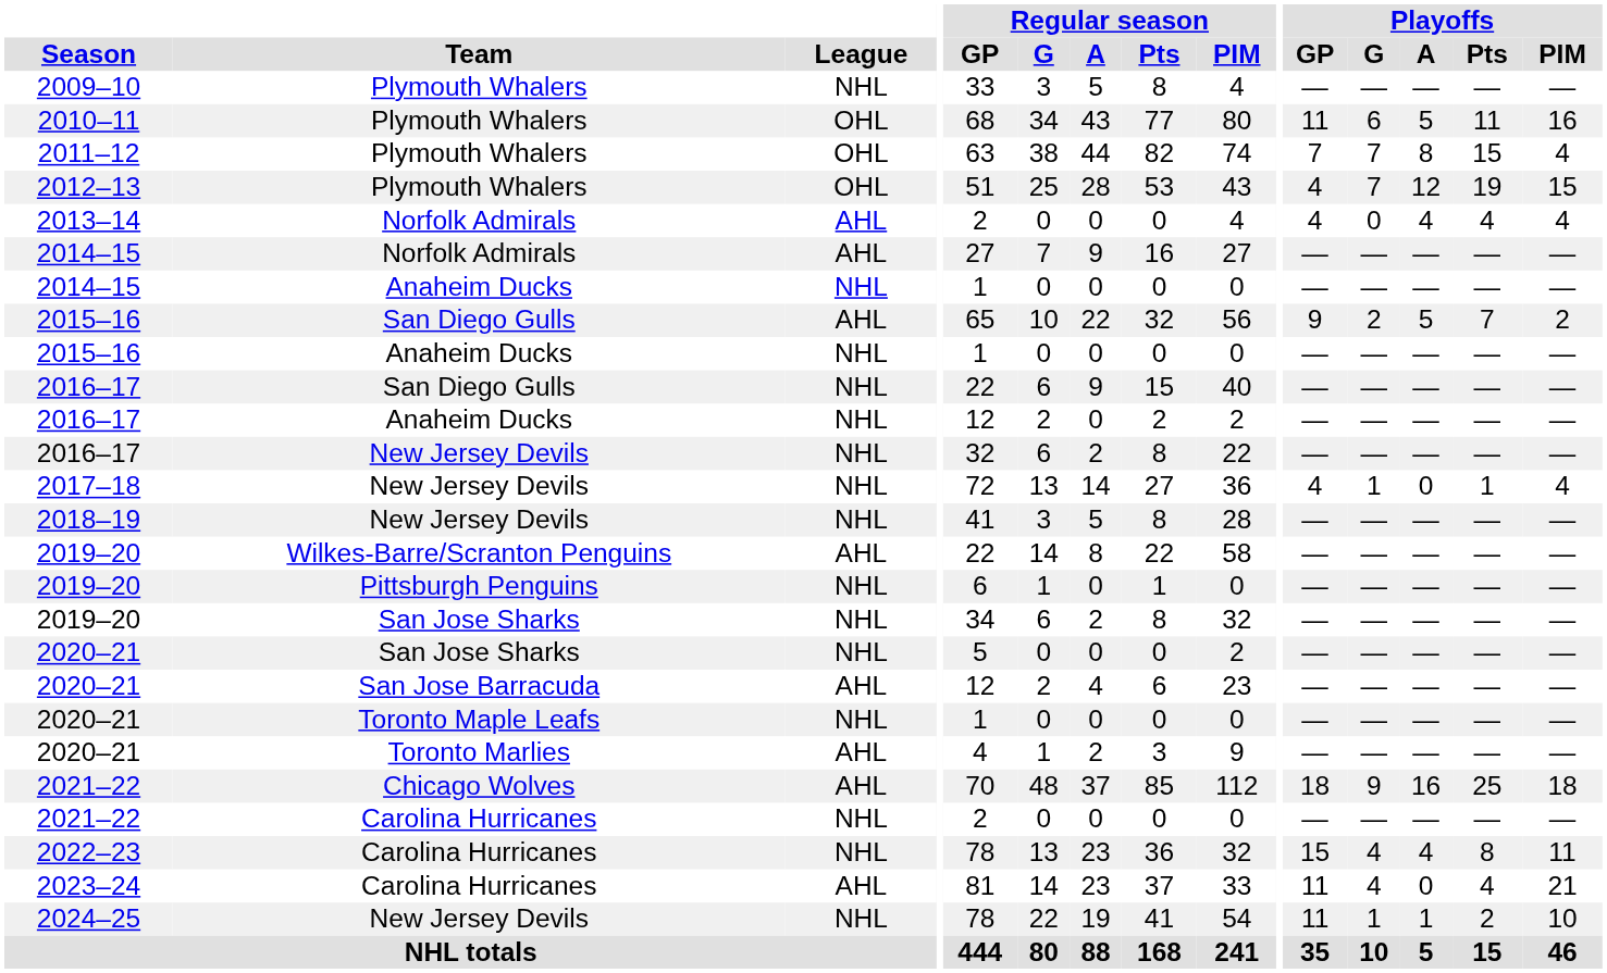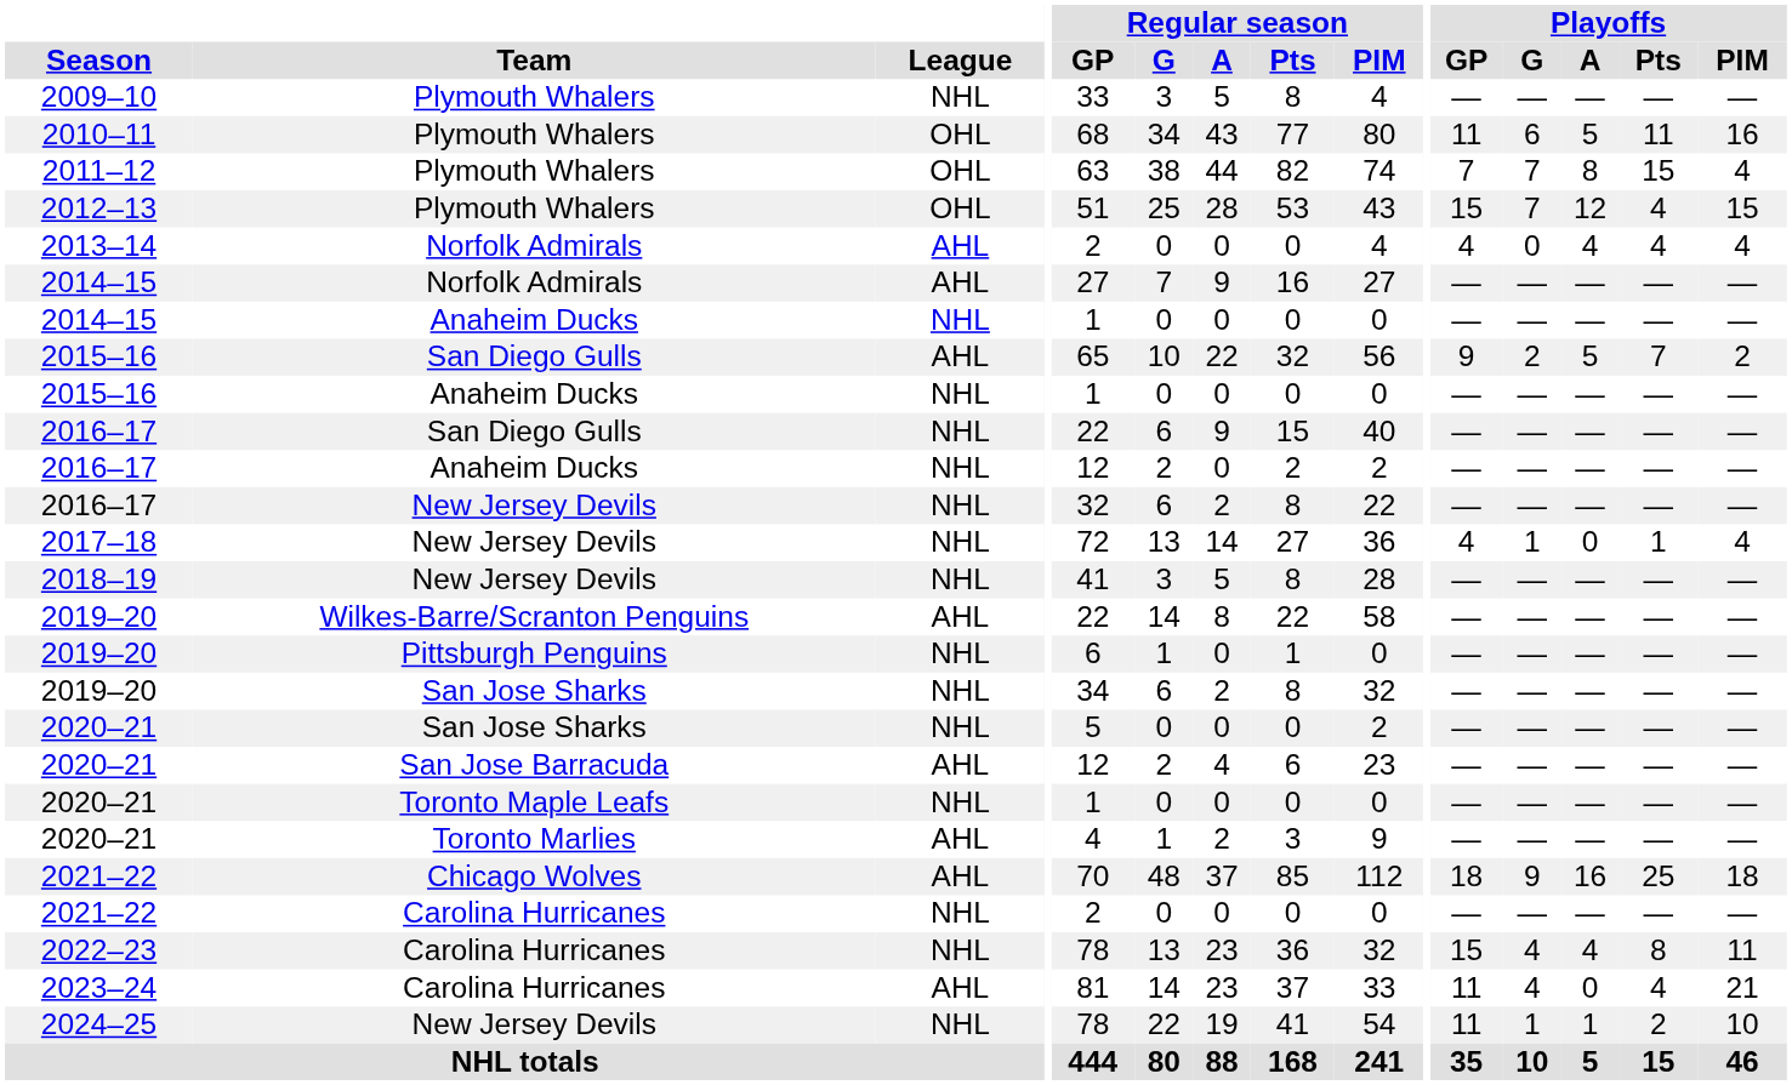2012–13 | Playoffs / GP: 4 -> 15
2012–13 | Playoffs / Pts: 19 -> 4
